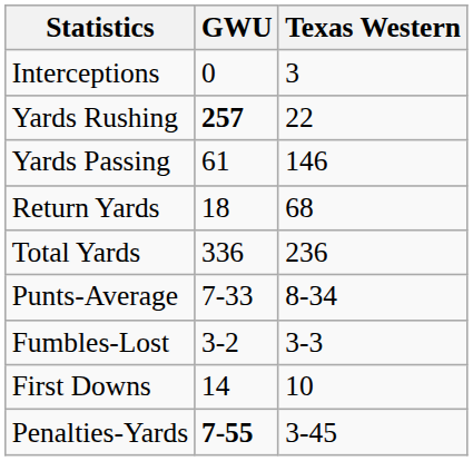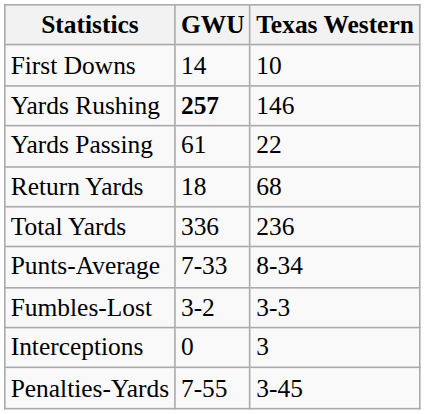rows swapped: First Downs <-> Interceptions
Yards Rushing | Texas Western: 22 -> 146
Yards Passing | Texas Western: 146 -> 22
Penalties-Yards | GWU: bold -> normal
